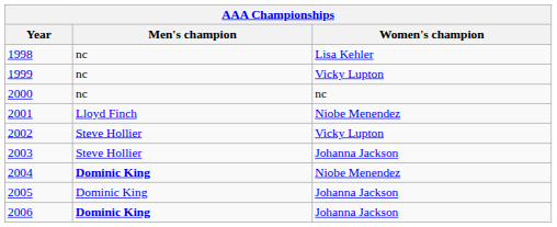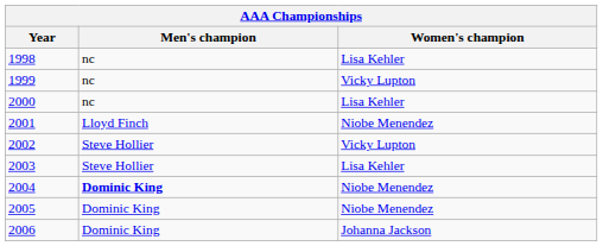2000 | Women's champion: nc -> Lisa Kehler
2003 | Women's champion: Johanna Jackson -> Lisa Kehler
2005 | Women's champion: Johanna Jackson -> Niobe Menendez
2006 | Men's champion: bold -> normal
